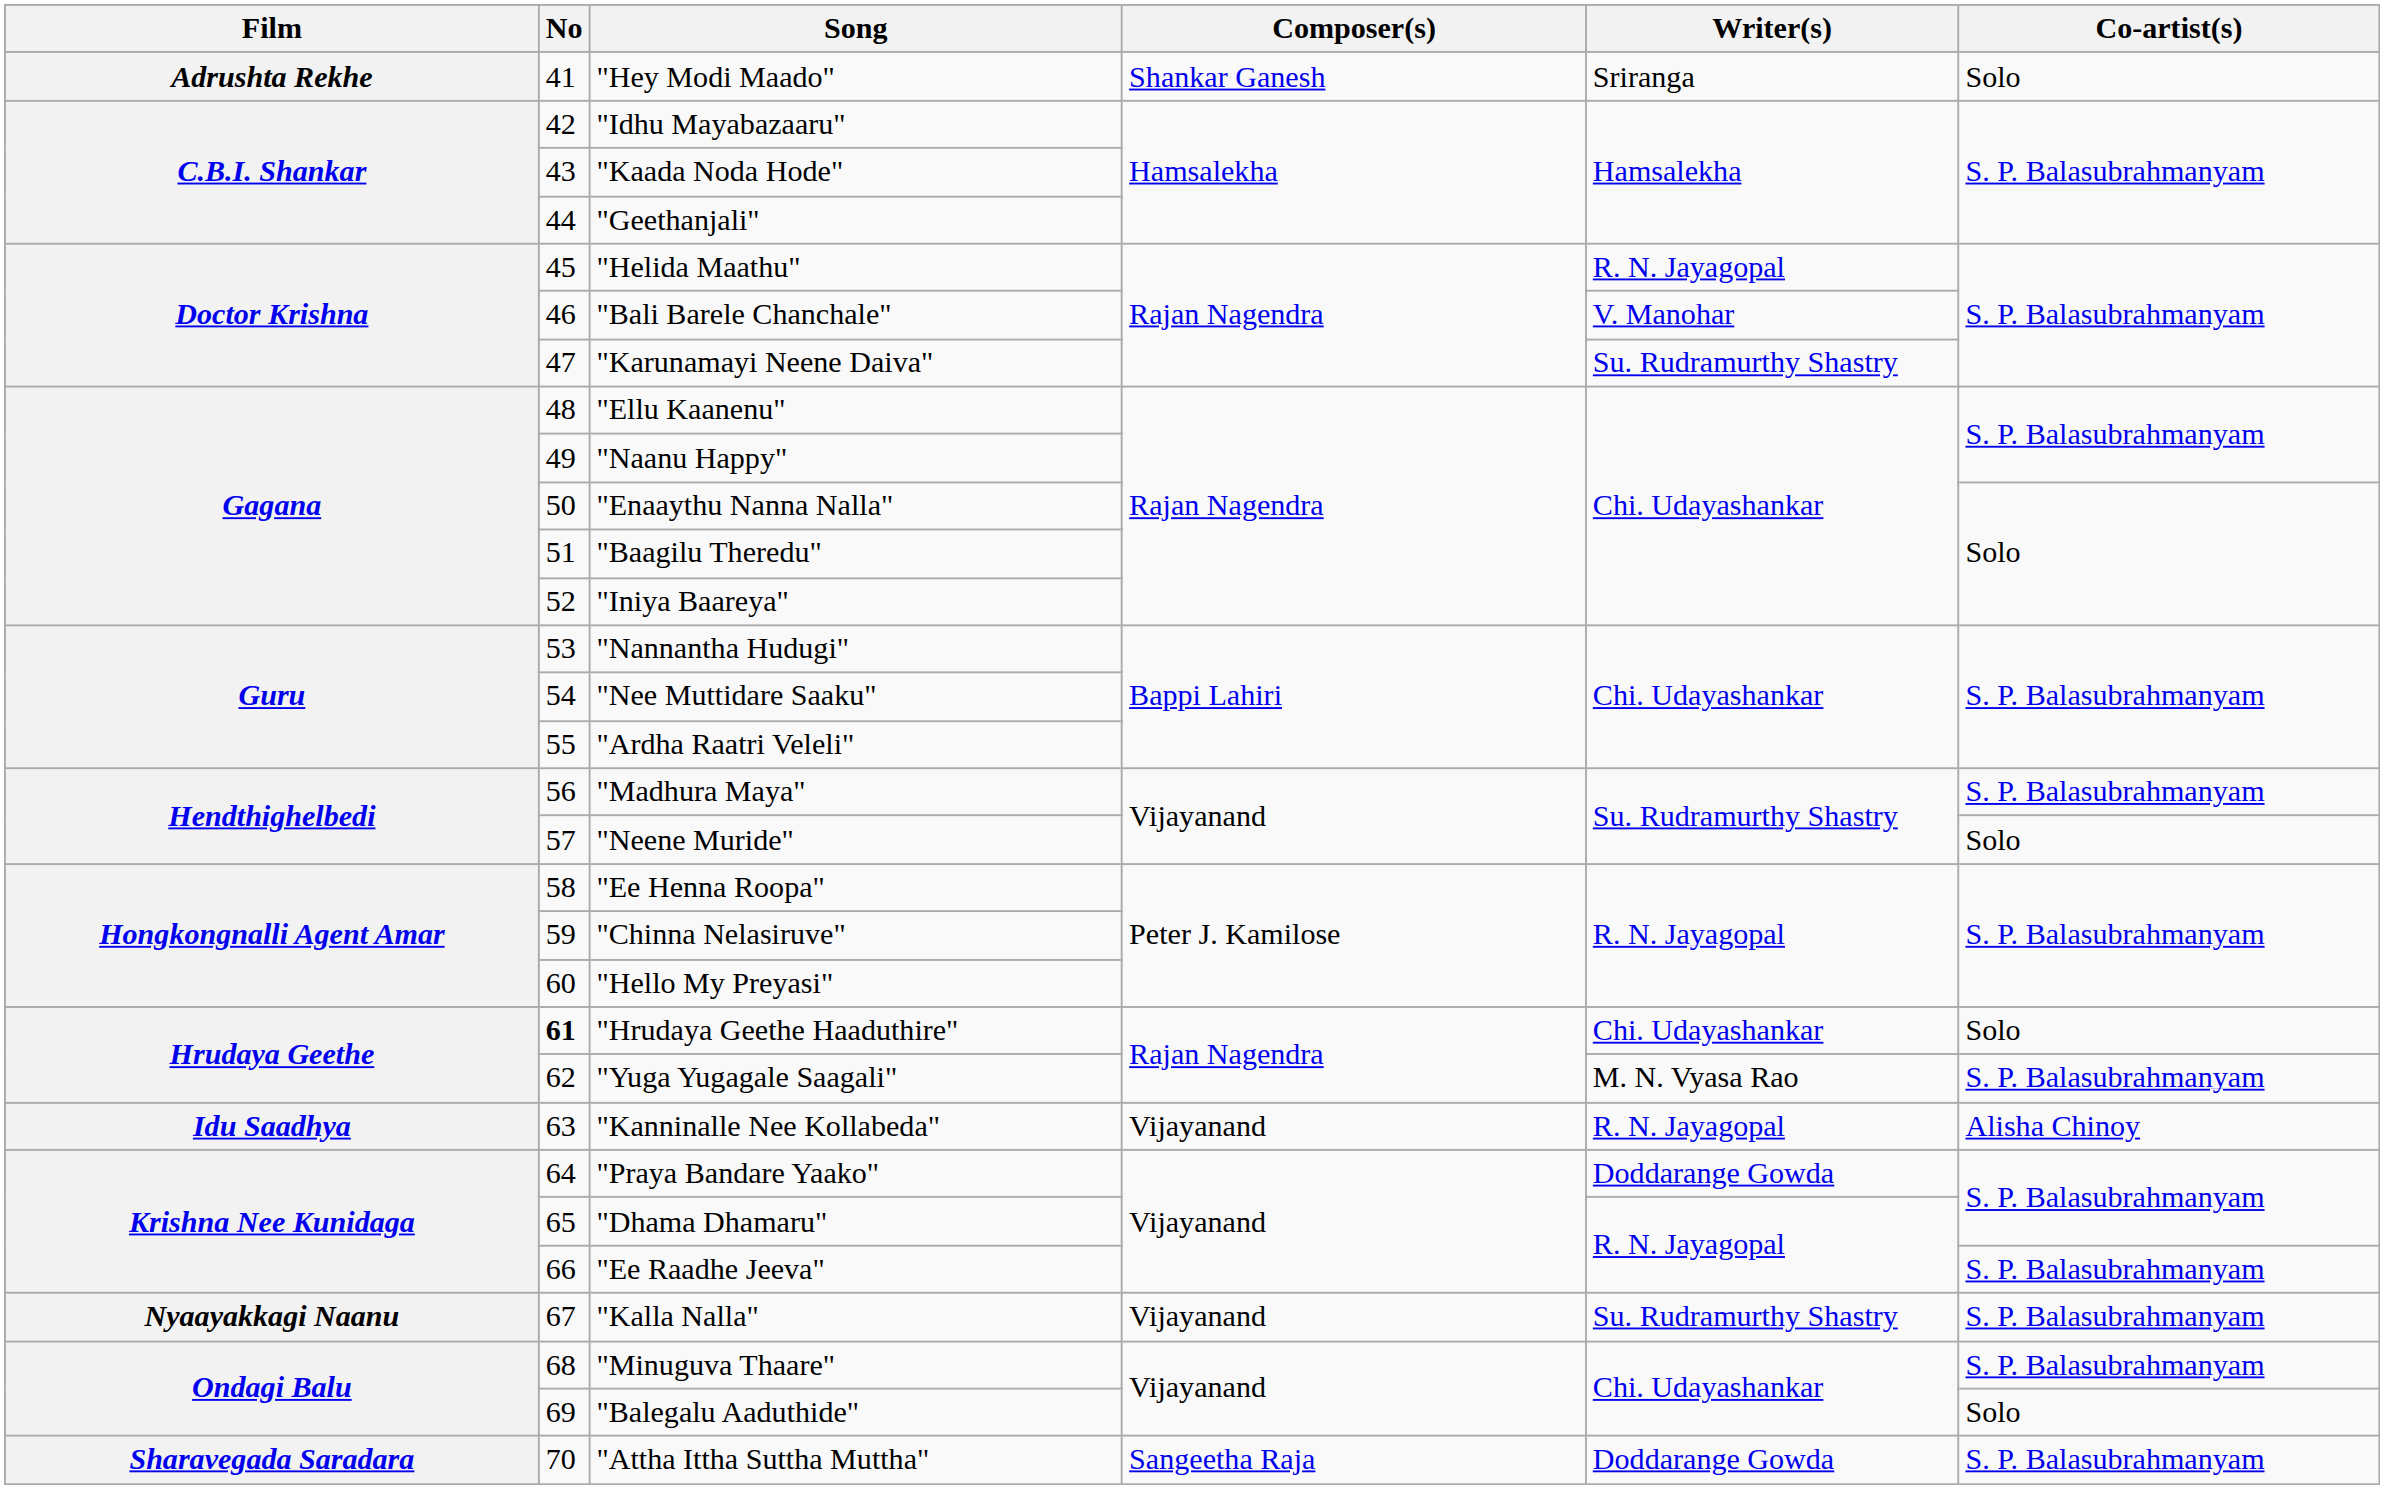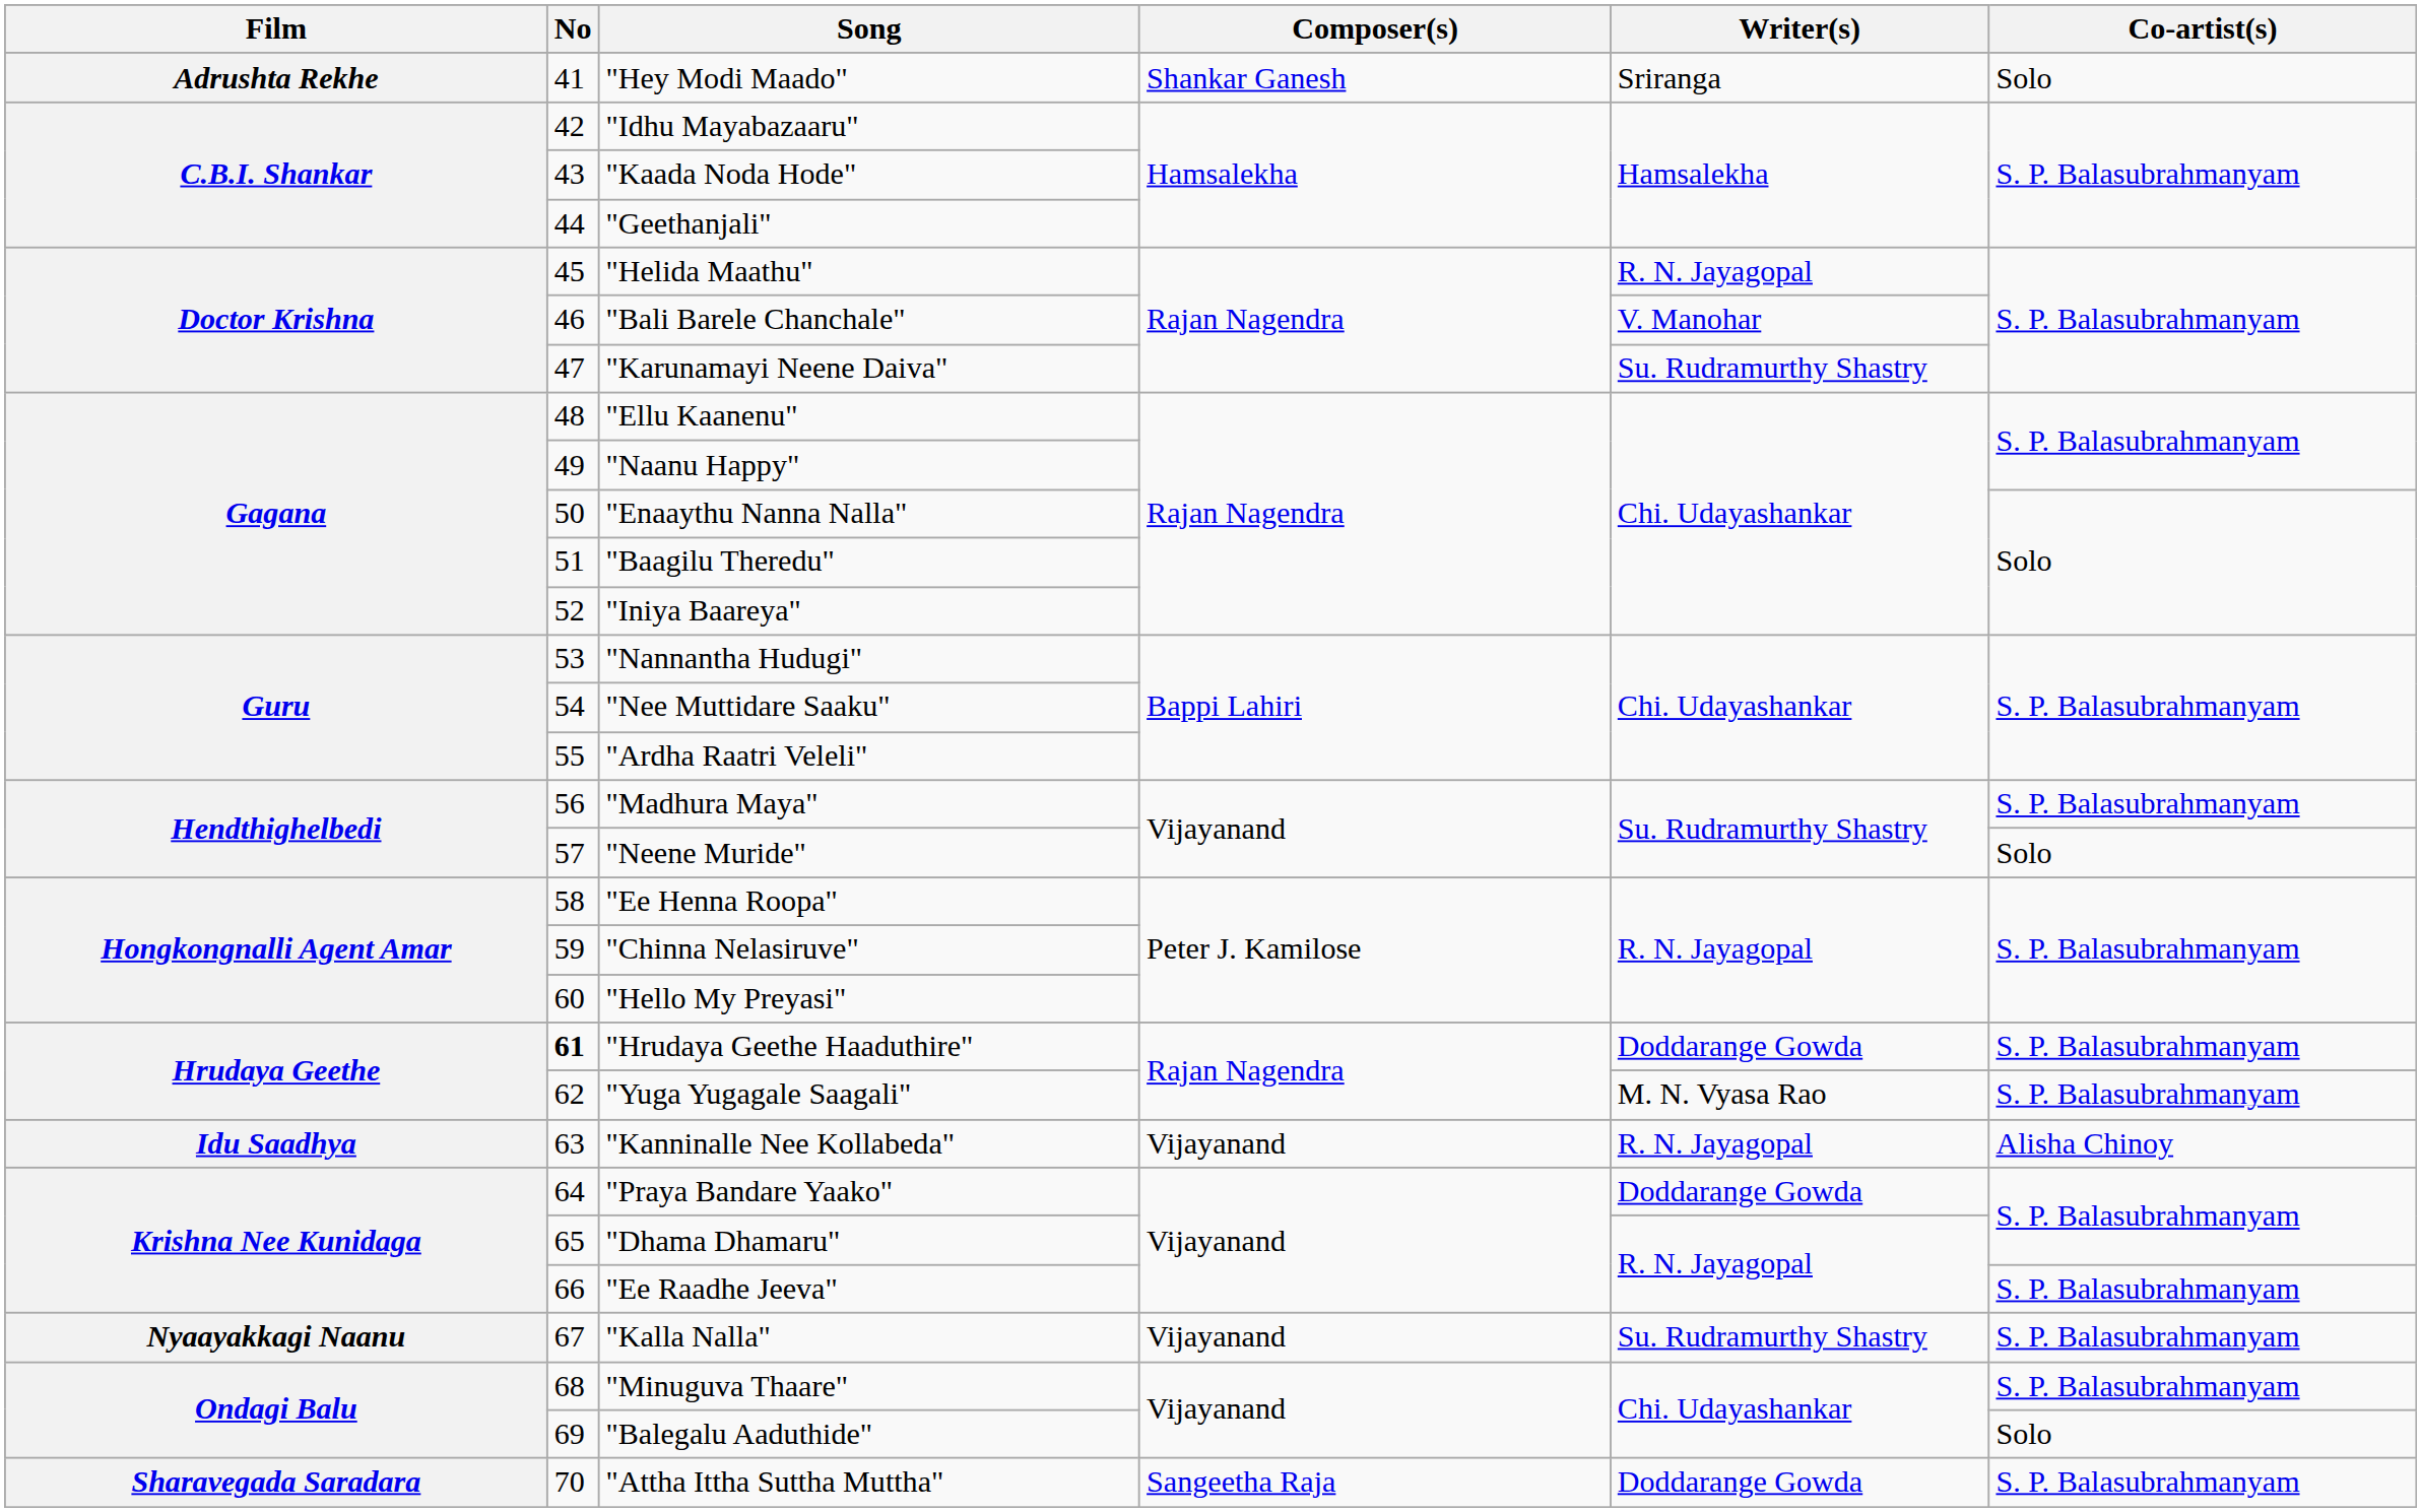"Hrudaya Geethe Haaduthire" | Writer(s): Chi. Udayashankar -> Doddarange Gowda
"Hrudaya Geethe Haaduthire" | Co-artist(s): Solo -> S. P. Balasubrahmanyam
